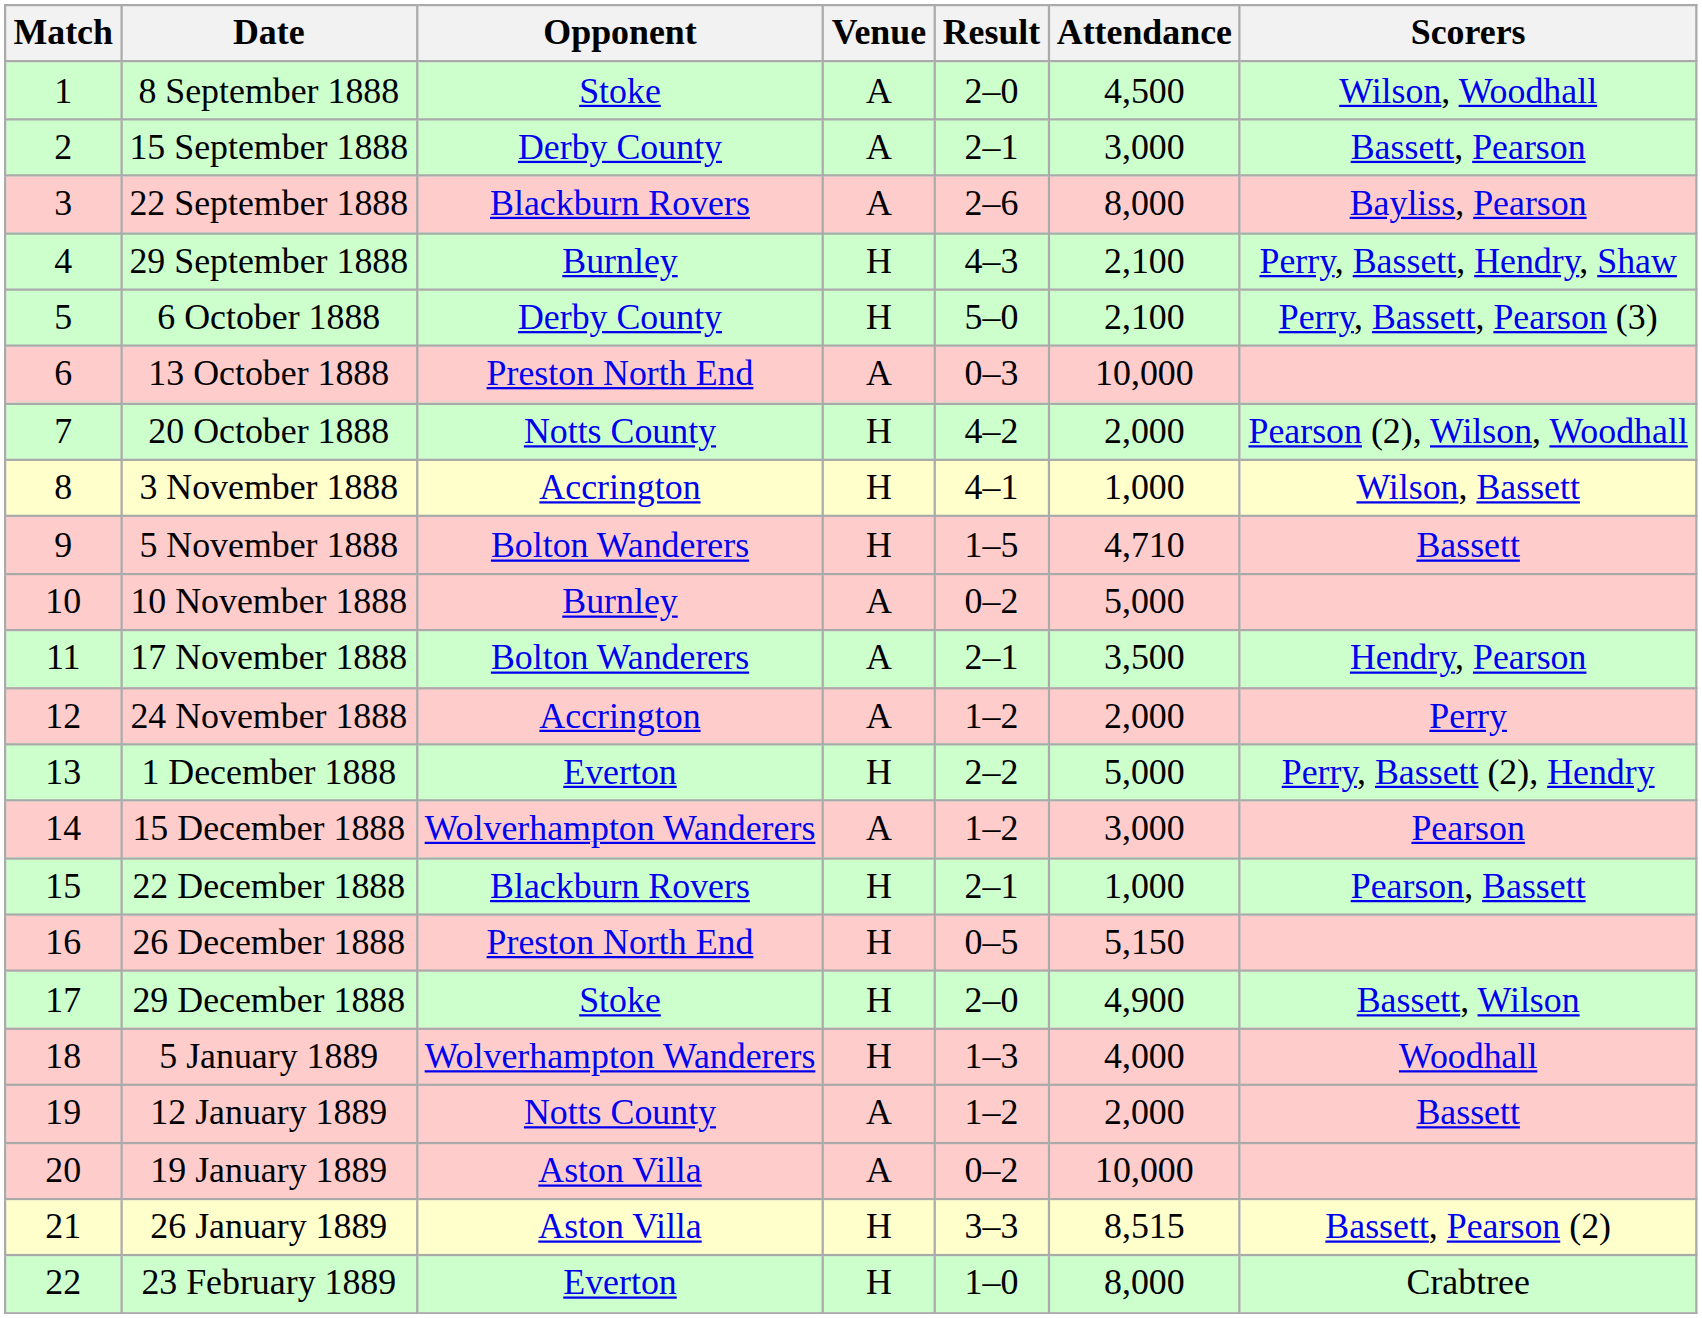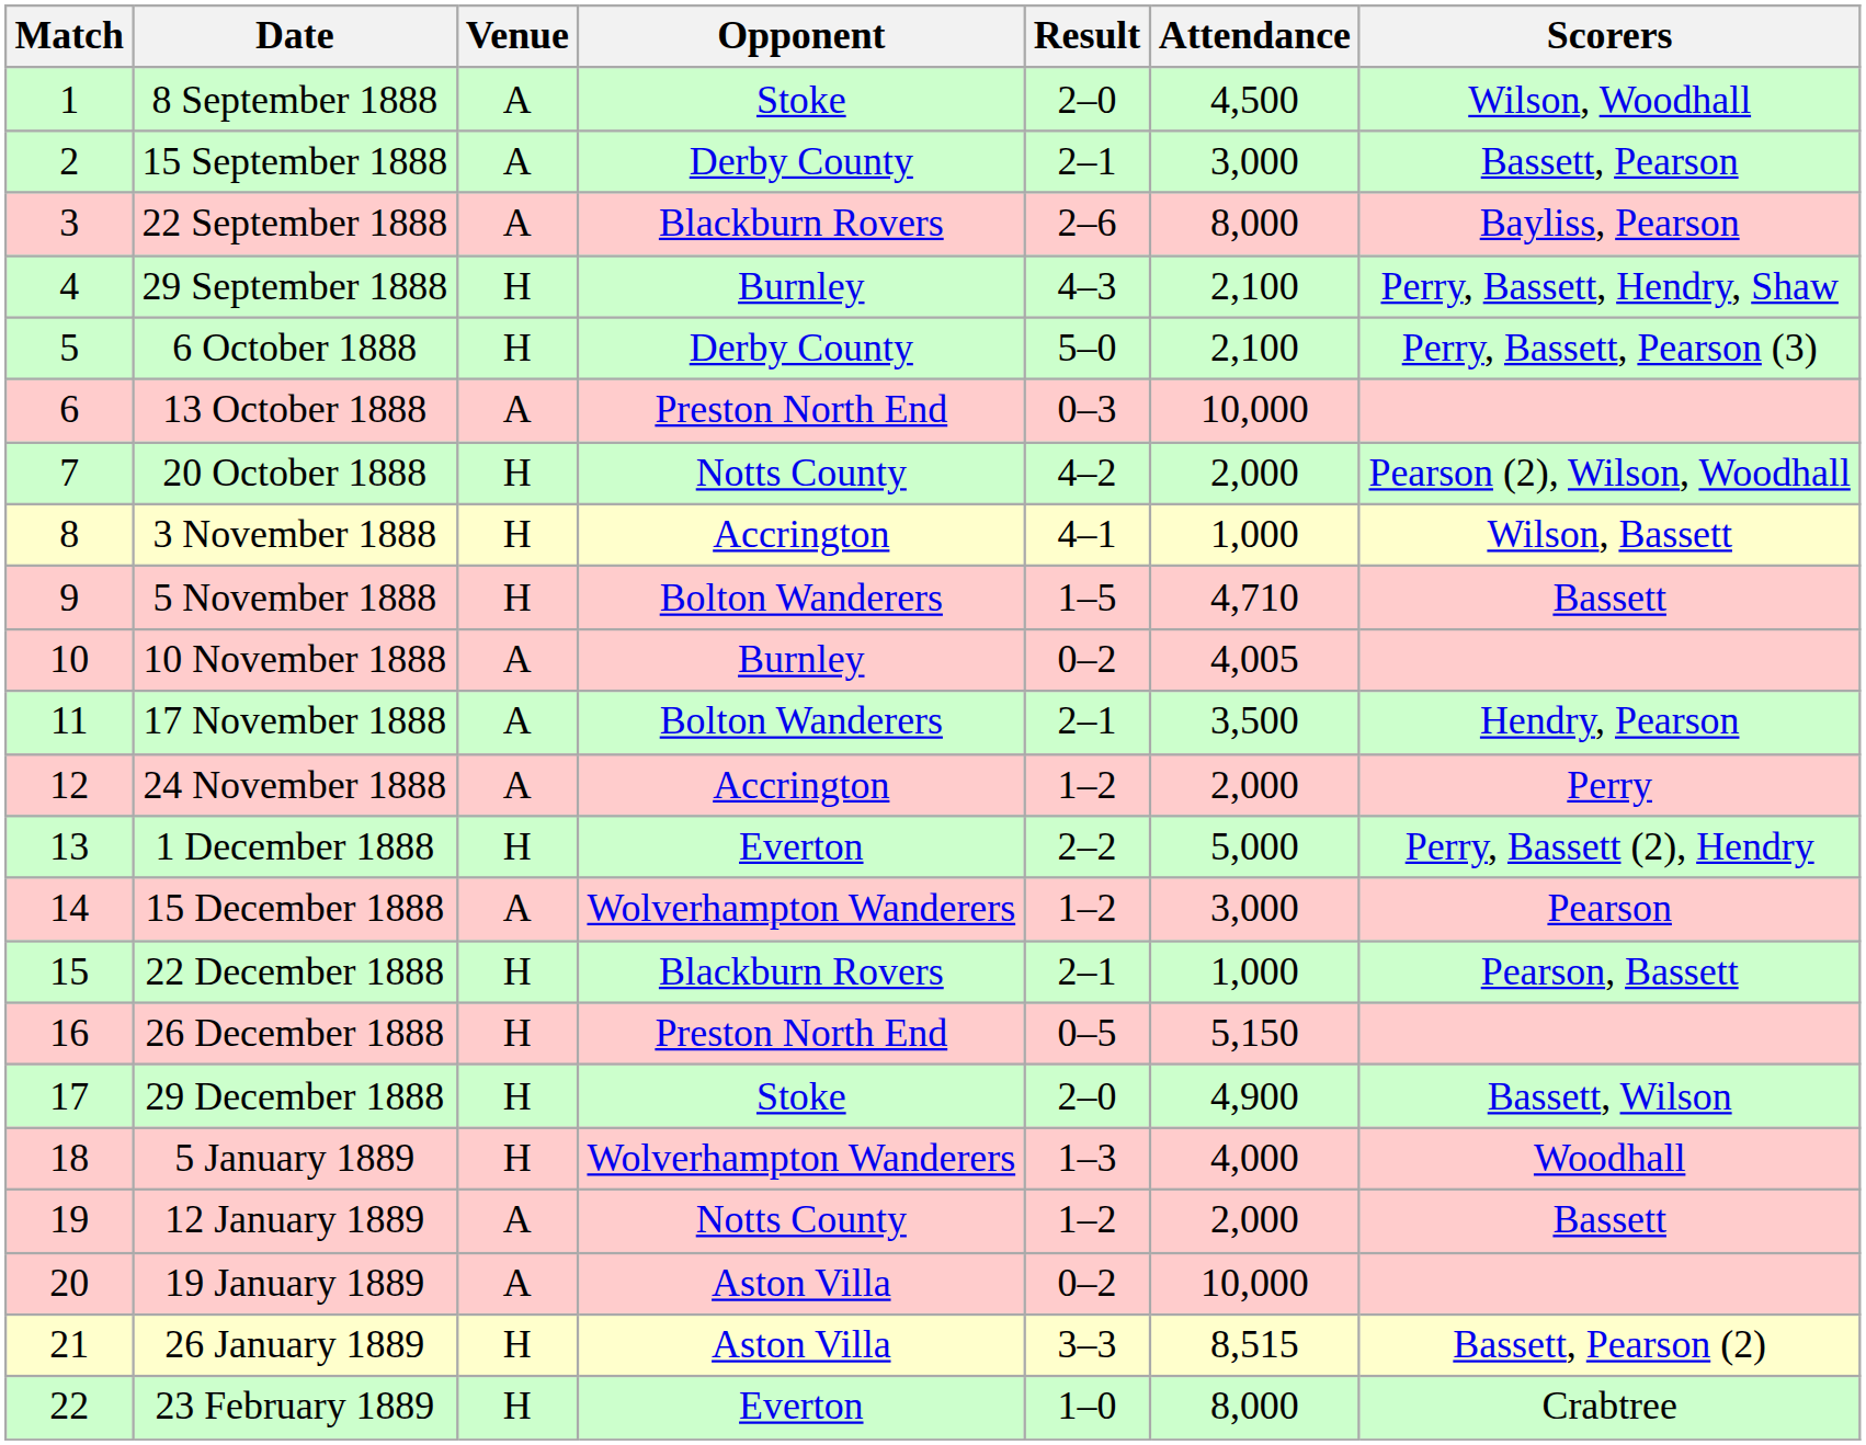columns swapped: Opponent <-> Venue
10 November 1888 | Attendance: 5,000 -> 4,005
